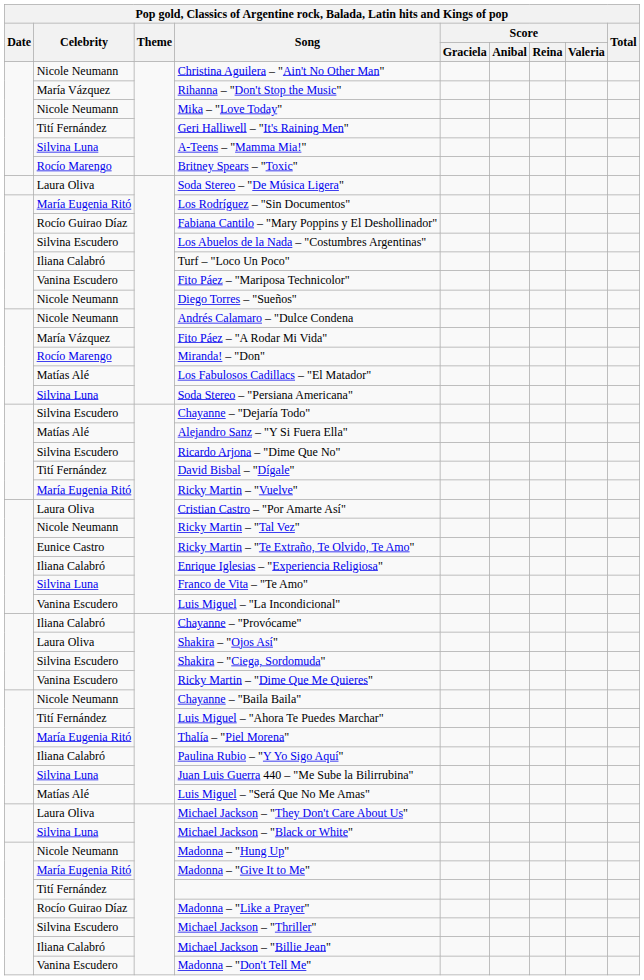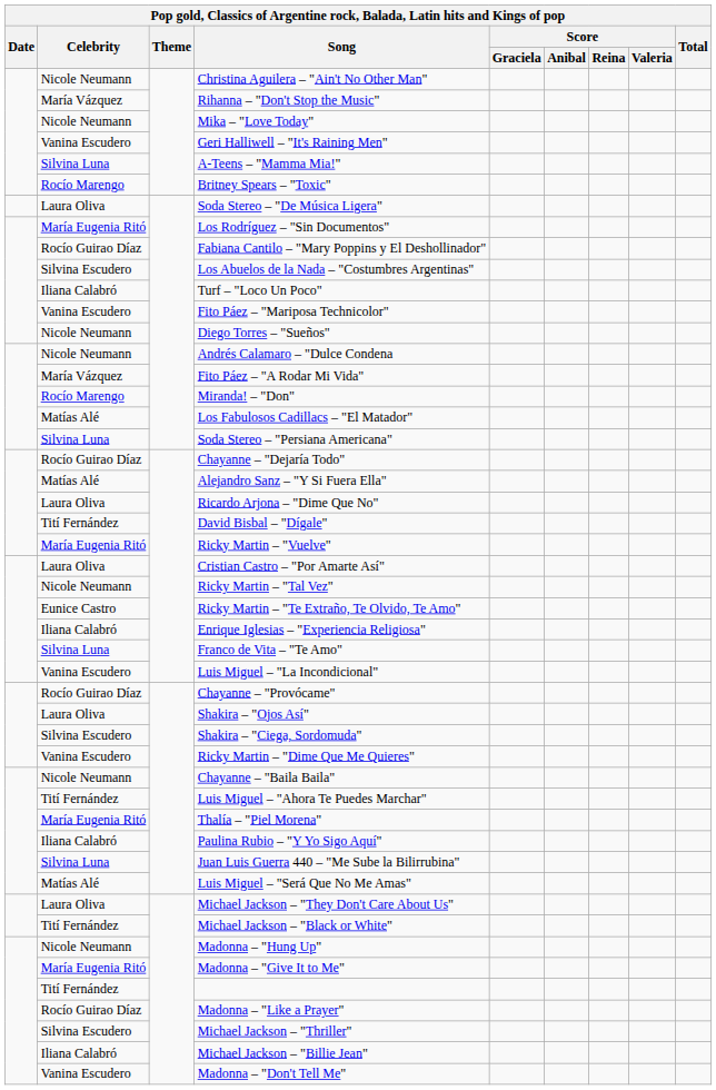Geri Halliwell – "It's Raining Men" | Celebrity: Tití Fernández -> Vanina Escudero
Chayanne – "Dejaría Todo" | Celebrity: Silvina Escudero -> Rocío Guirao Díaz
Ricardo Arjona – "Dime Que No" | Celebrity: Silvina Escudero -> Laura Oliva
Chayanne – "Provócame" | Celebrity: Iliana Calabró -> Rocío Guirao Díaz
Michael Jackson – "Black or White" | Celebrity: Silvina Luna -> Tití Fernández
